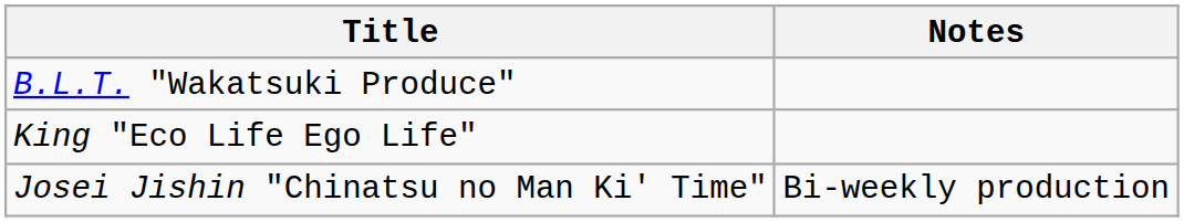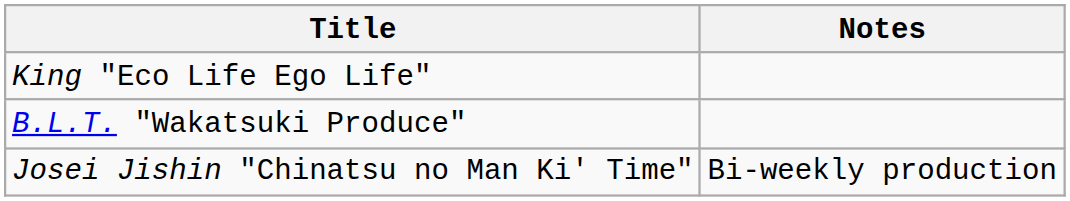rows swapped: B.L.T. "Wakatsuki Produce" <-> King "Eco Life Ego Life"
